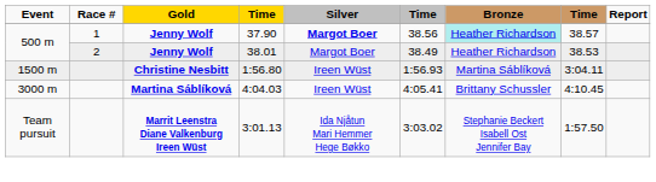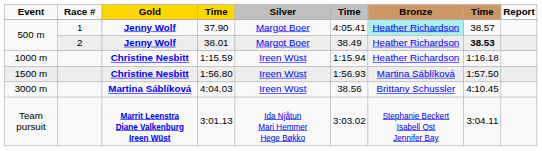37.90 | Silver: bold -> normal
37.90 | column 6: 38.56 -> 4:05.41
38.01 | column 8: normal -> bold
+ row: 1000 m | Christine Nesbitt | 1:15.59 | Ireen Wüst | 1:15.94 | Heather Richardson | 1:16.18
1:56.80 | column 8: 3:04.11 -> 1:57.50
4:04.03 | column 6: 4:05.41 -> 38.56
3:01.13 | column 8: 1:57.50 -> 3:04.11
